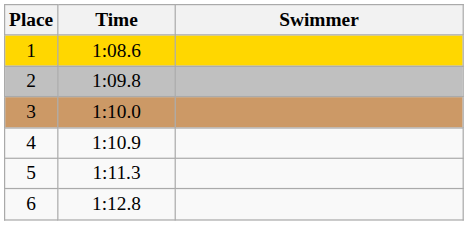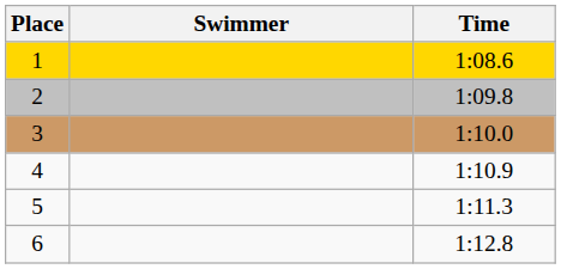columns swapped: Swimmer <-> Time
